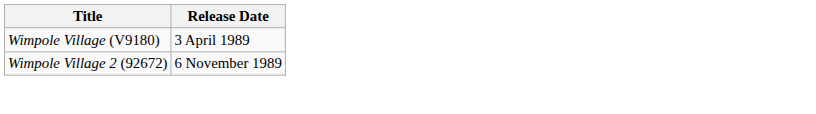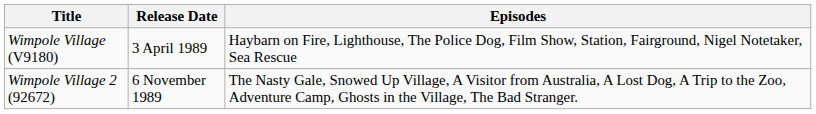+ column: Episodes | Haybarn on Fire, Lighthouse, The Police Dog, Film Show, Station, Fairground, Nigel Notetaker, Sea Rescue | The Nasty Gale, Snowed Up Village, A Visitor from Australia, A Lost Dog, A Trip to the Zoo, Adventure Camp, Ghosts in the Village, The Bad Stranger.
